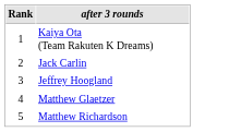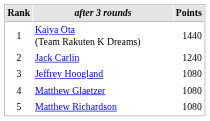+ column: Points | 1440 | 1240 | 1080 | 1080 | 1080
